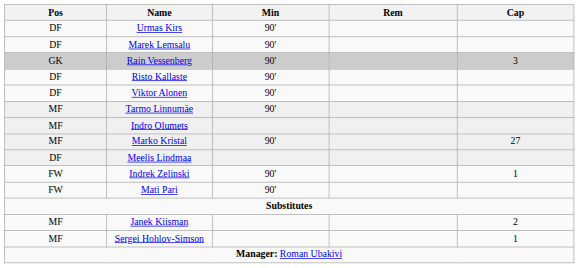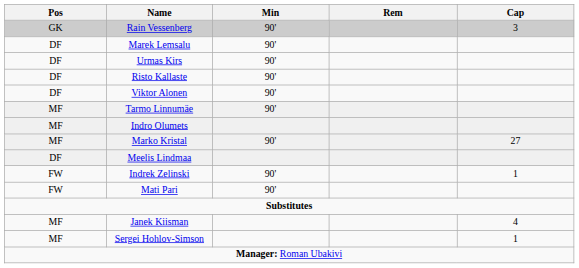rows swapped: Rain Vessenberg <-> Urmas Kirs
Janek Kiisman | Cap: 2 -> 4
